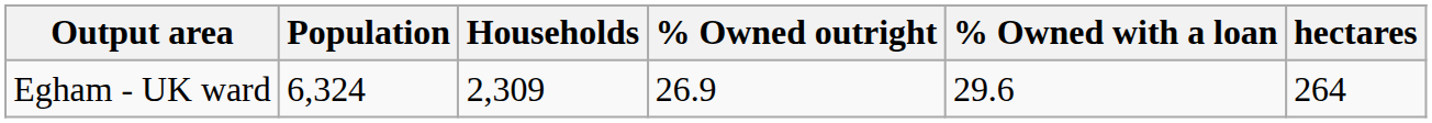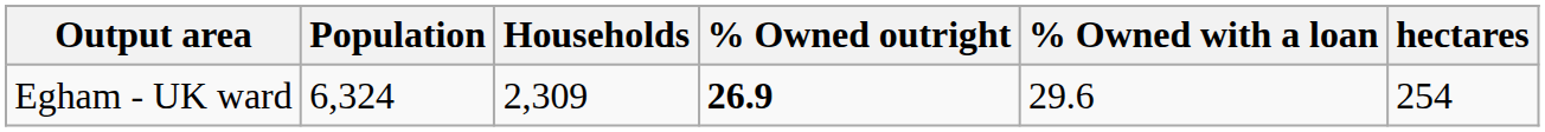Egham - UK ward | % Owned outright: normal -> bold
Egham - UK ward | hectares: 264 -> 254
